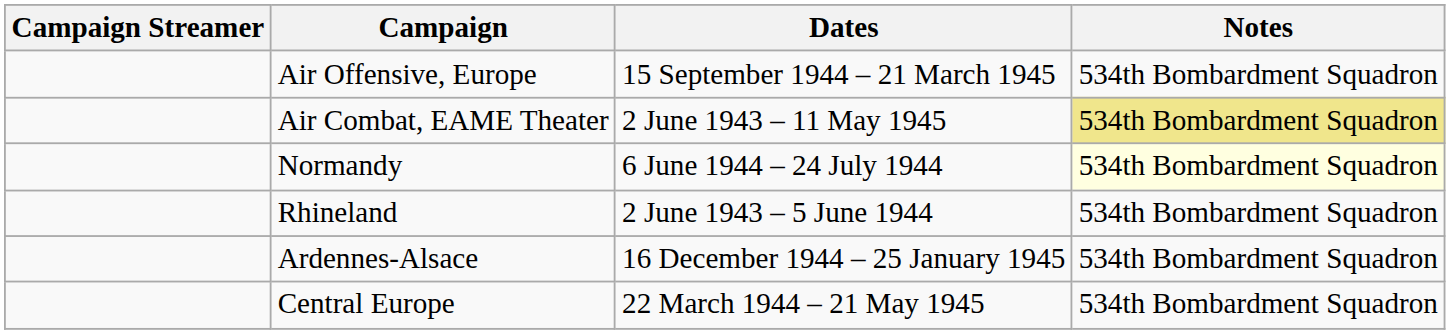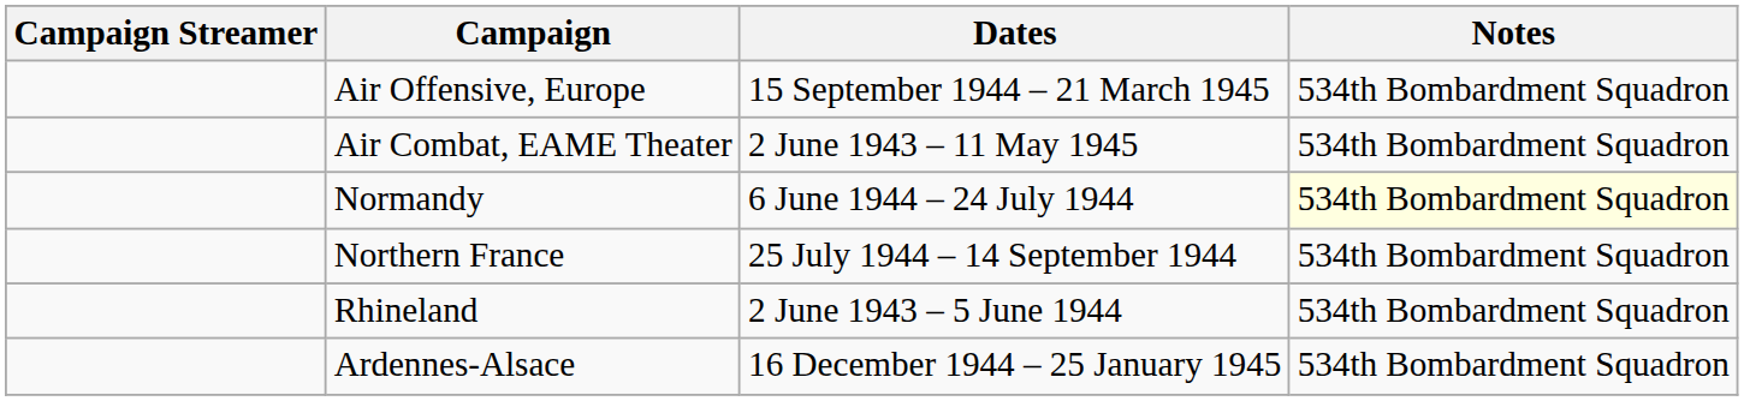Air Combat, EAME Theater | Notes: khaki background -> no background
+ row: Northern France | 25 July 1944 – 14 September 1944 | 534th Bombardment Squadron
- row: Central Europe | 22 March 1944 – 21 May 1945 | 534th Bombardment Squadron
